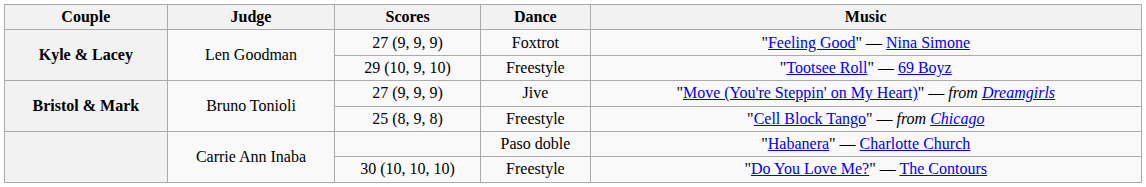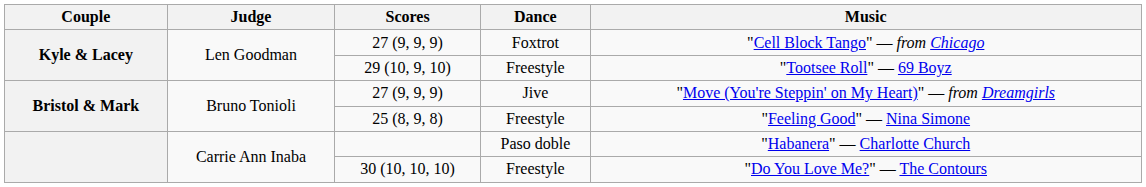27 (9, 9, 9) / Foxtrot | Music: "Feeling Good" — Nina Simone -> "Cell Block Tango" — from Chicago
25 (8, 9, 8) | Music: "Cell Block Tango" — from Chicago -> "Feeling Good" — Nina Simone
